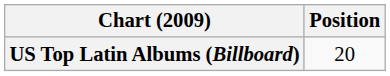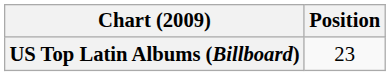US Top Latin Albums (Billboard) | Position: 20 -> 23
